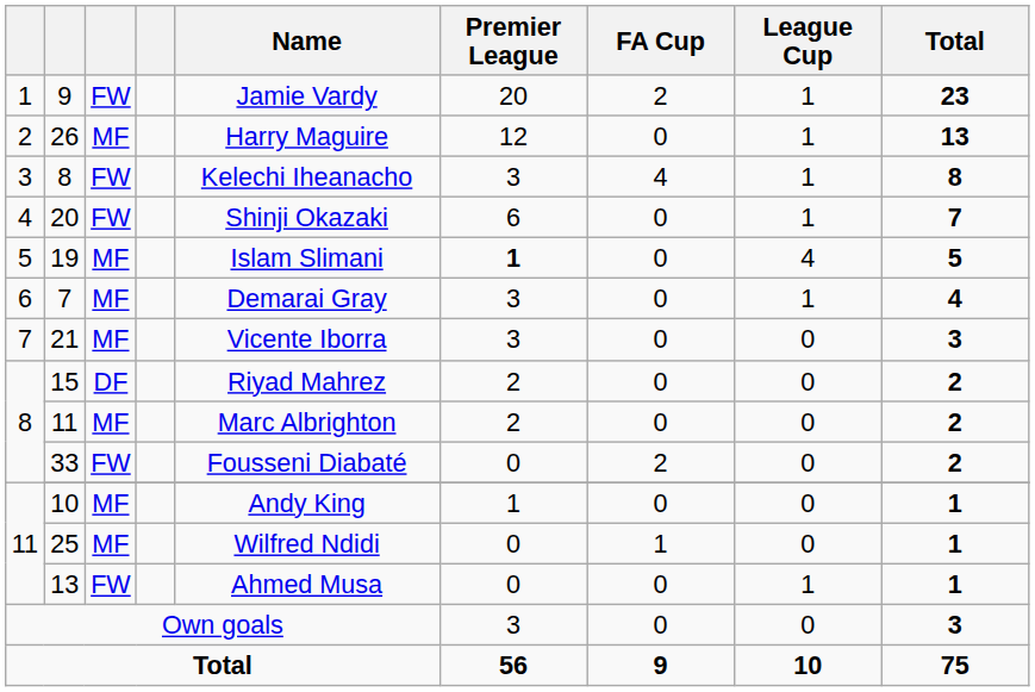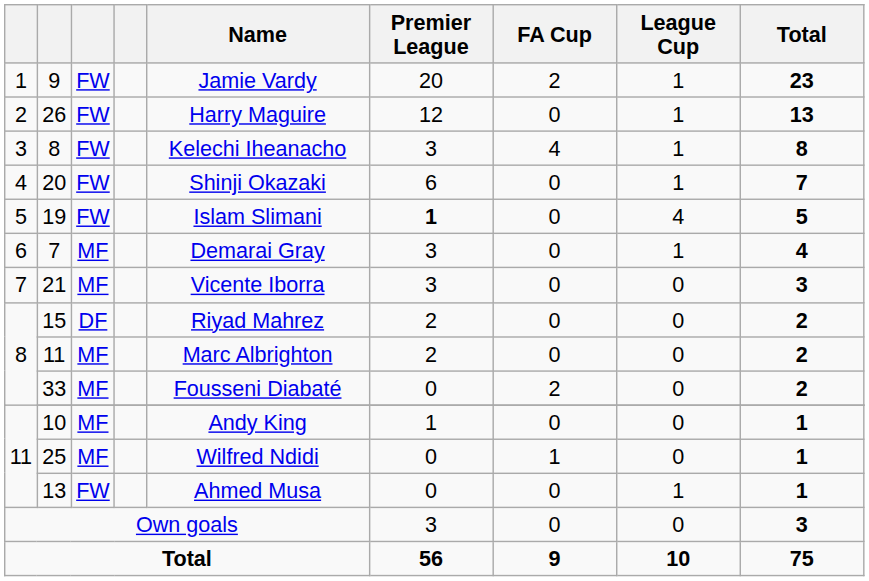26 | column 3: MF -> FW
19 | column 3: MF -> FW
33 | column 3: FW -> MF
